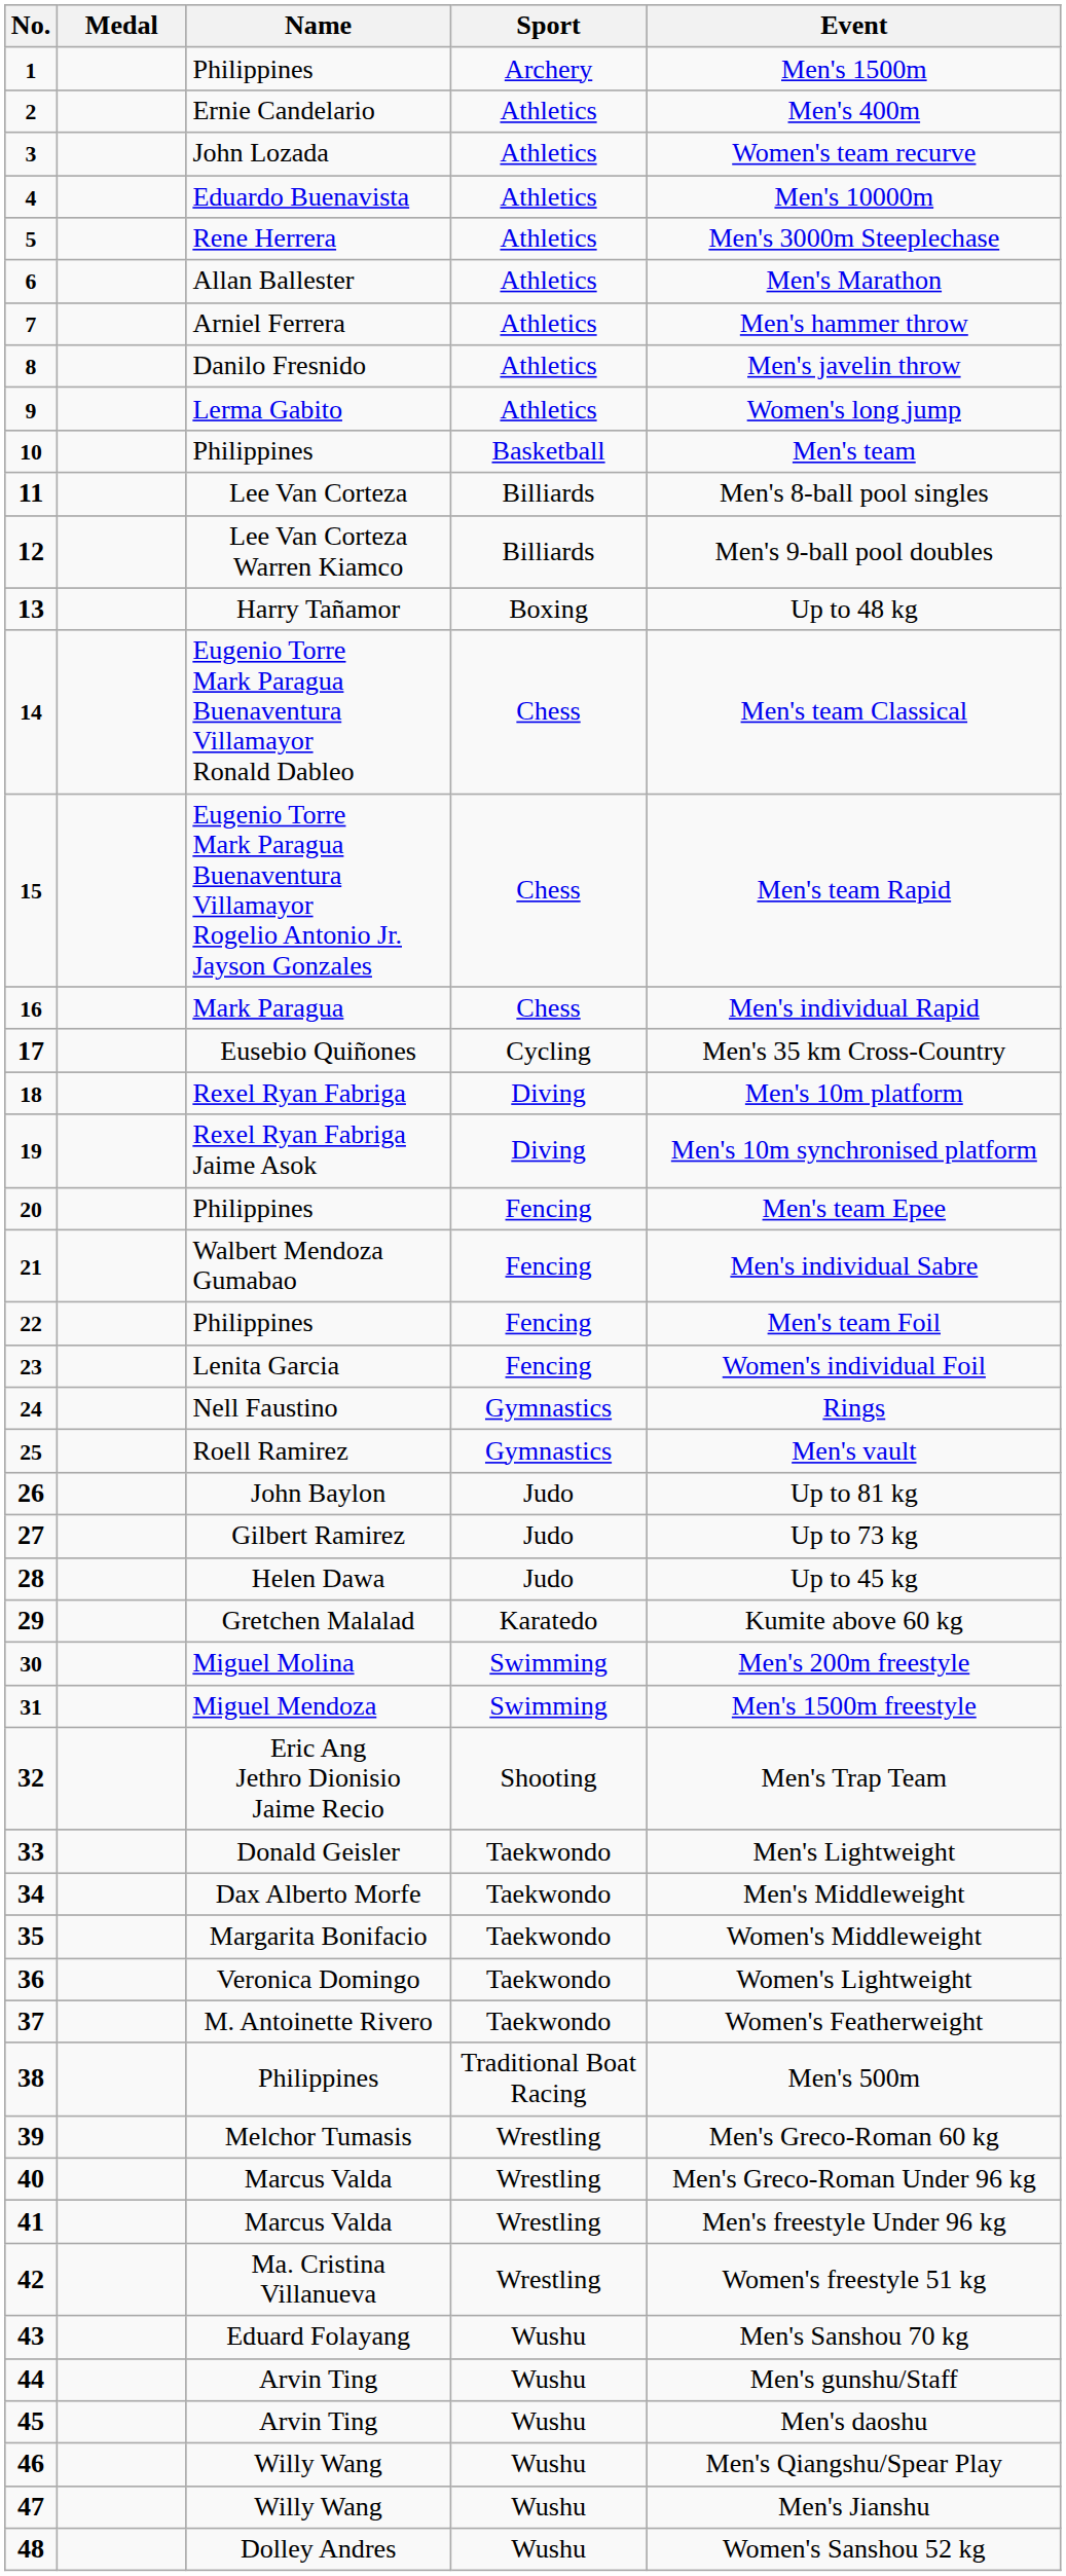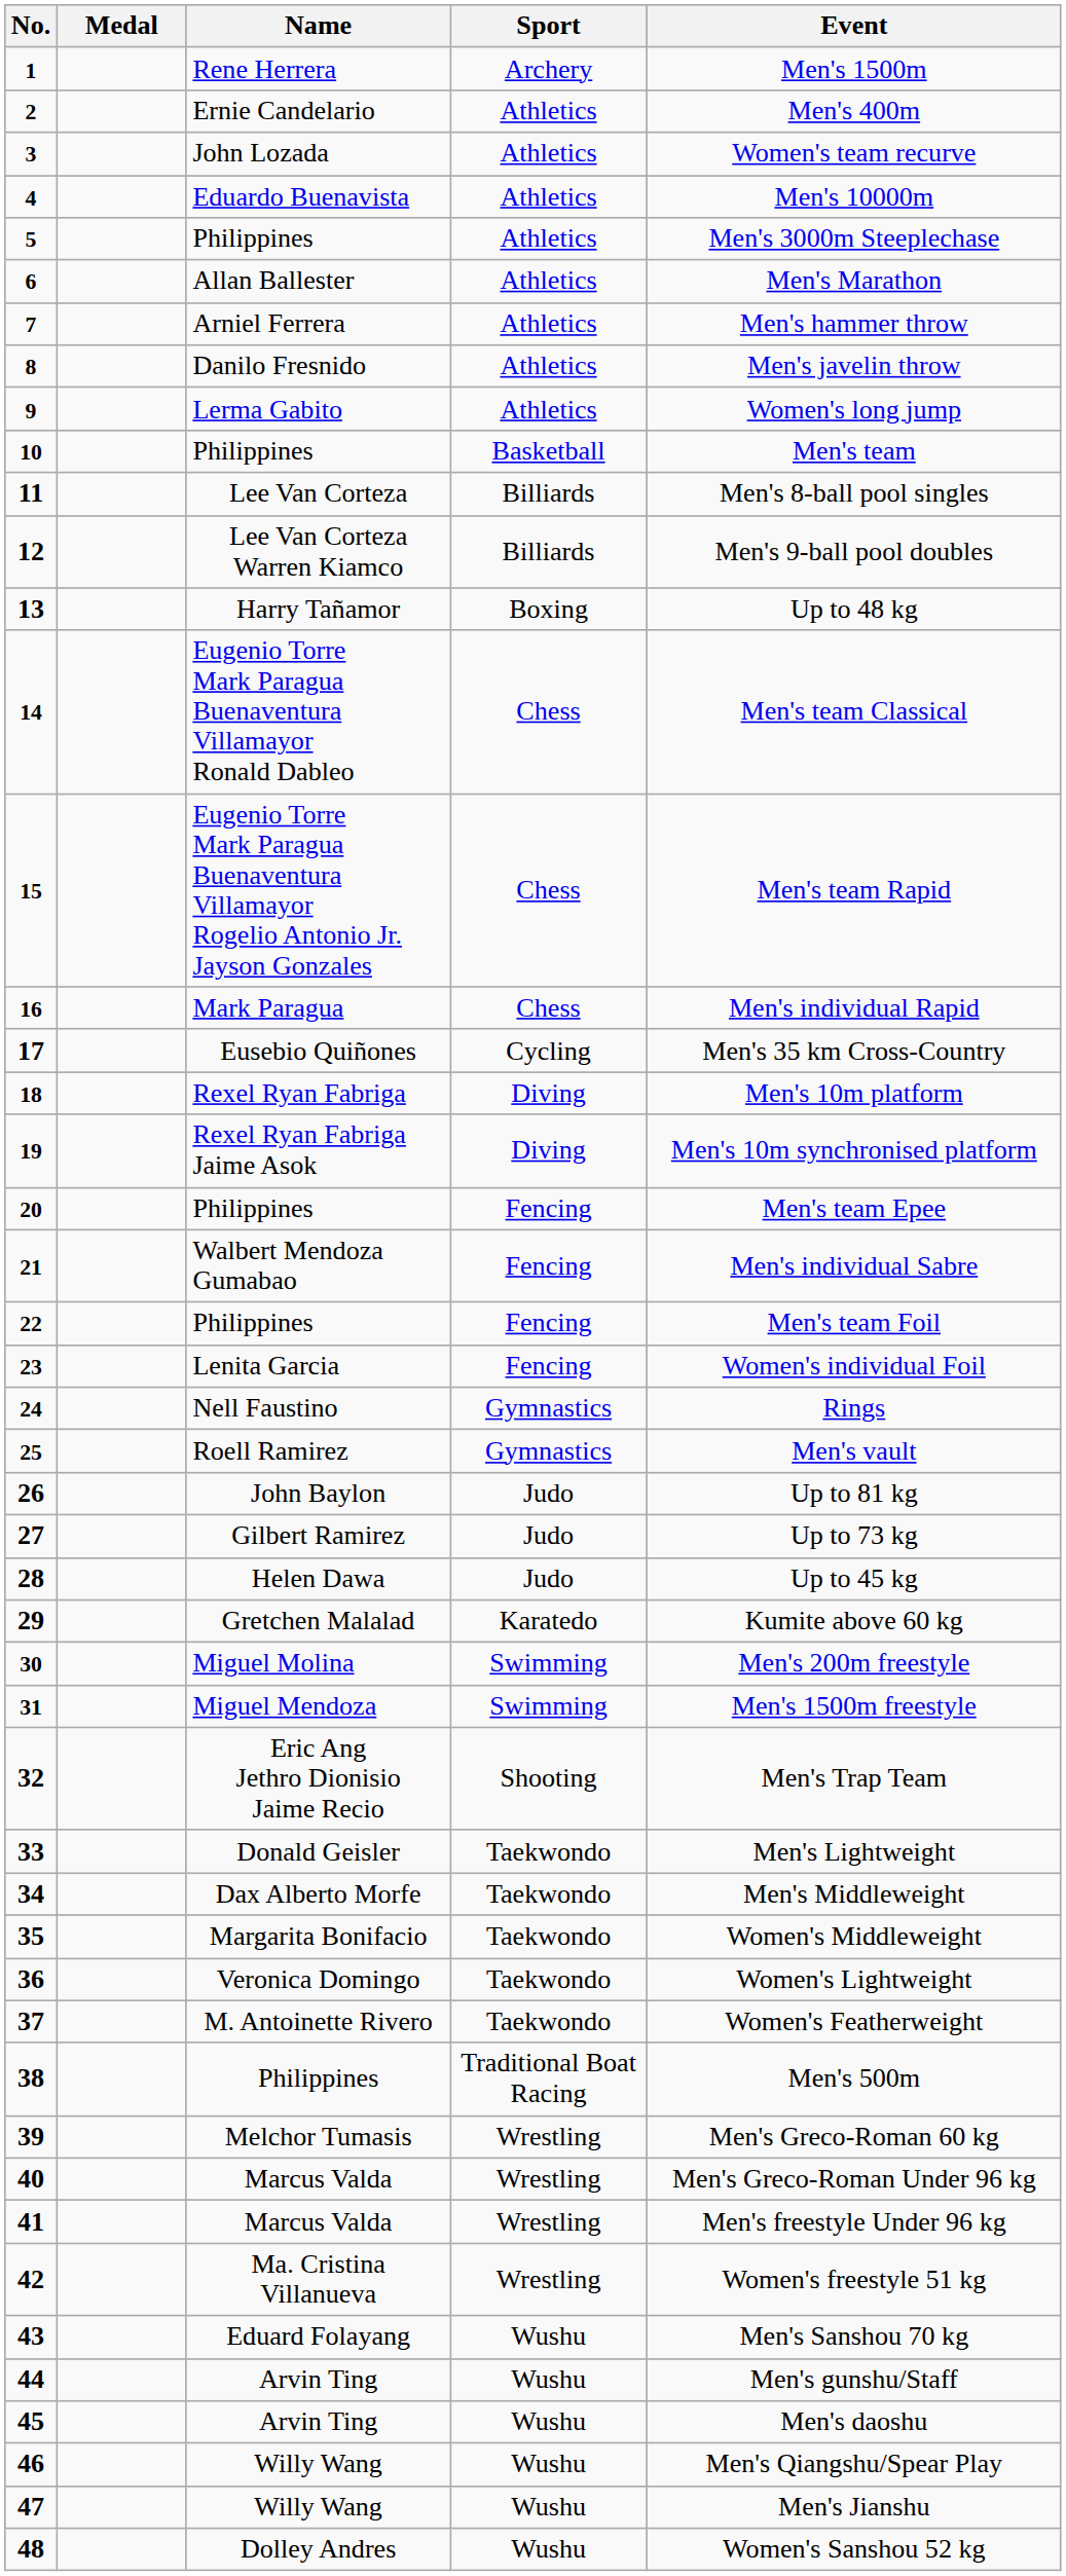1 | Name: Philippines -> Rene Herrera
5 | Name: Rene Herrera -> Philippines
